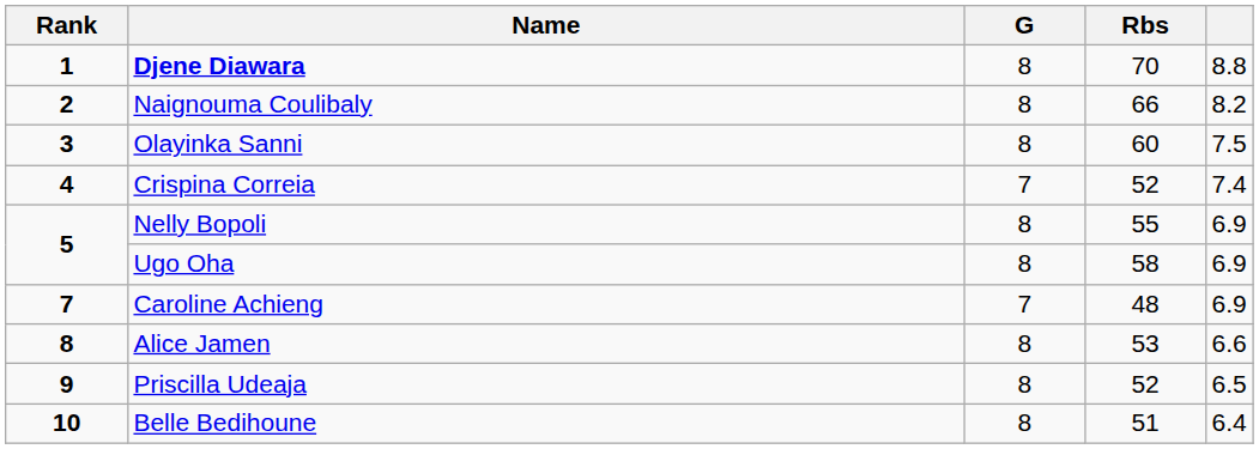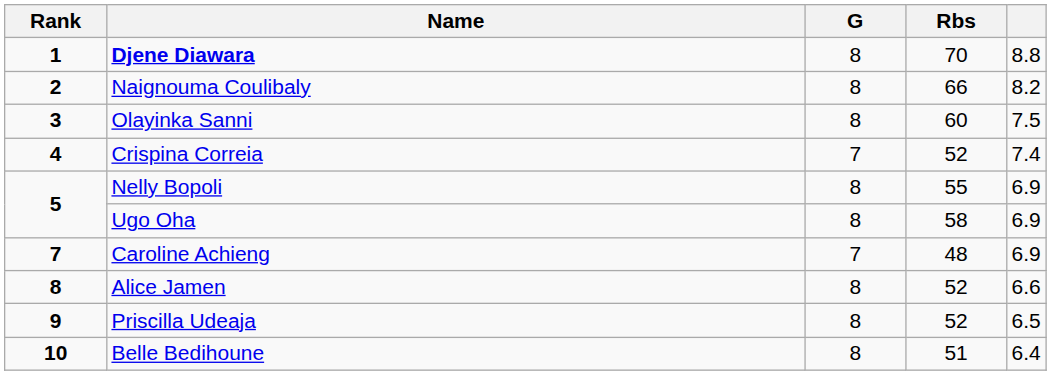Alice Jamen | Rbs: 53 -> 52
